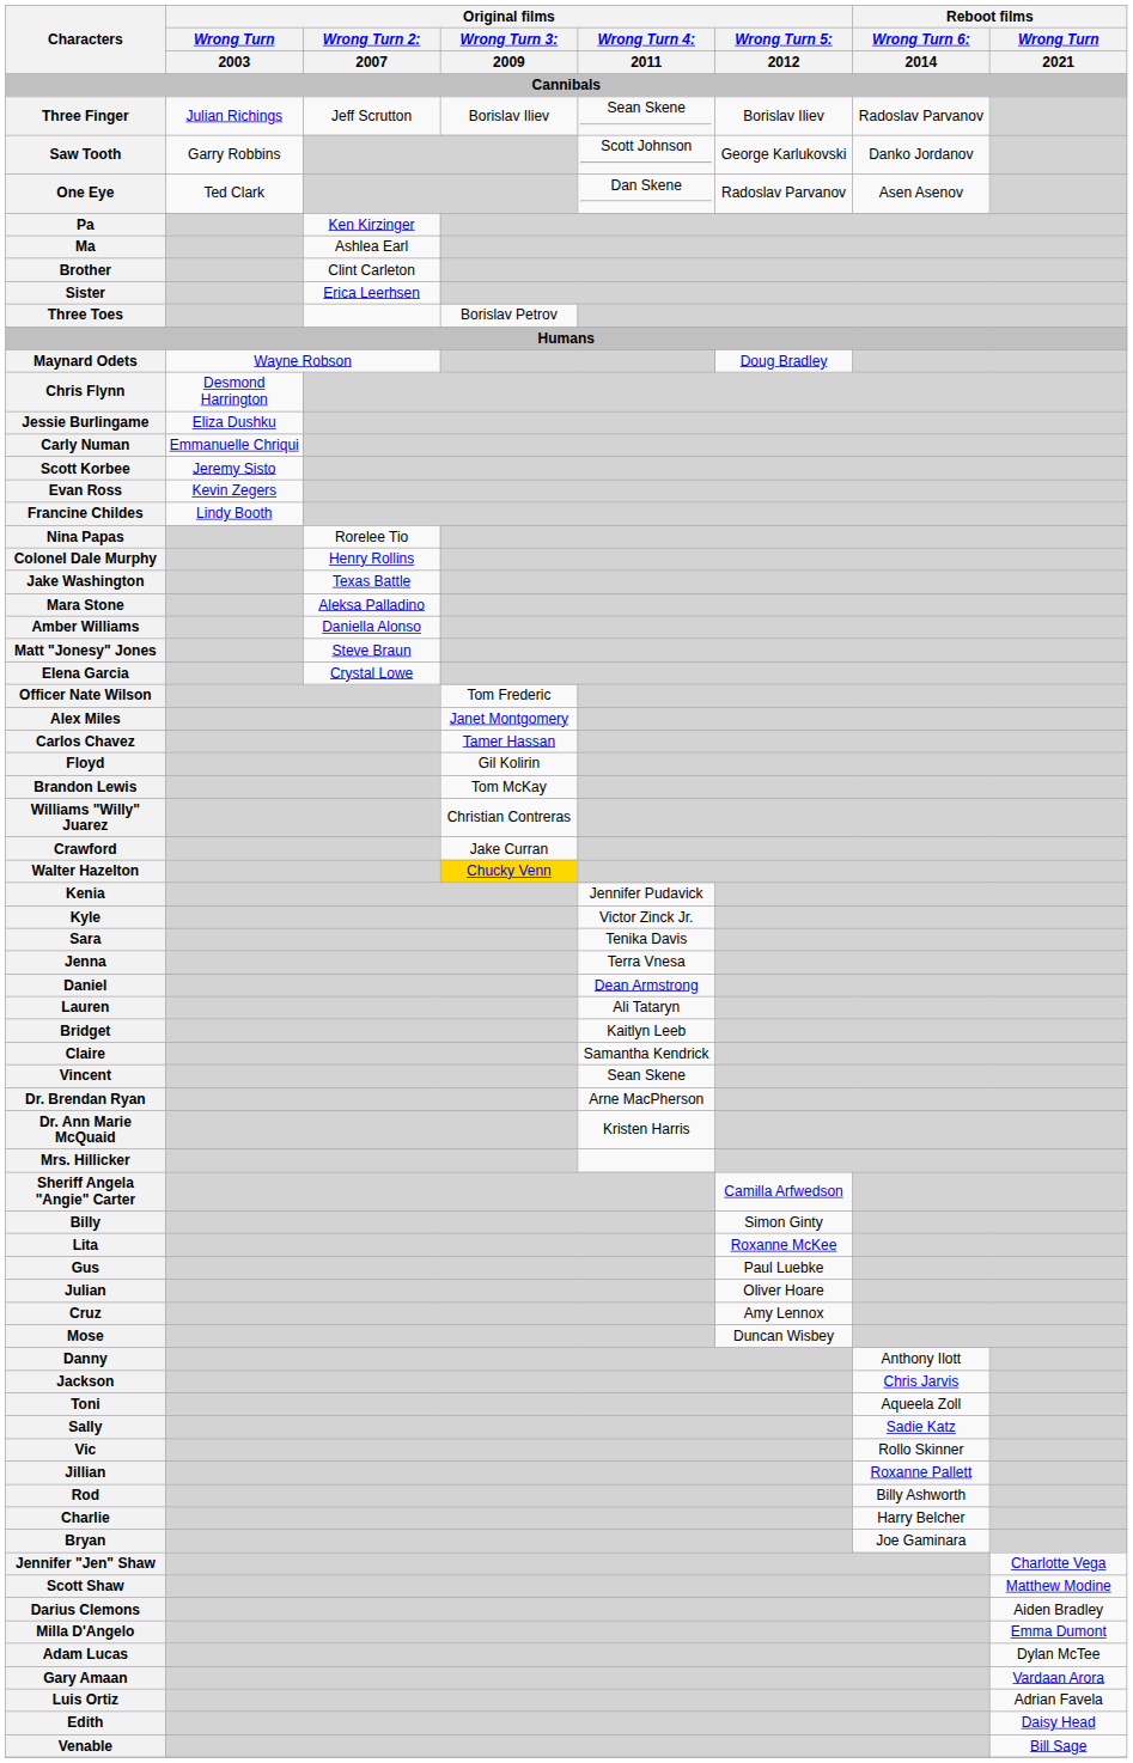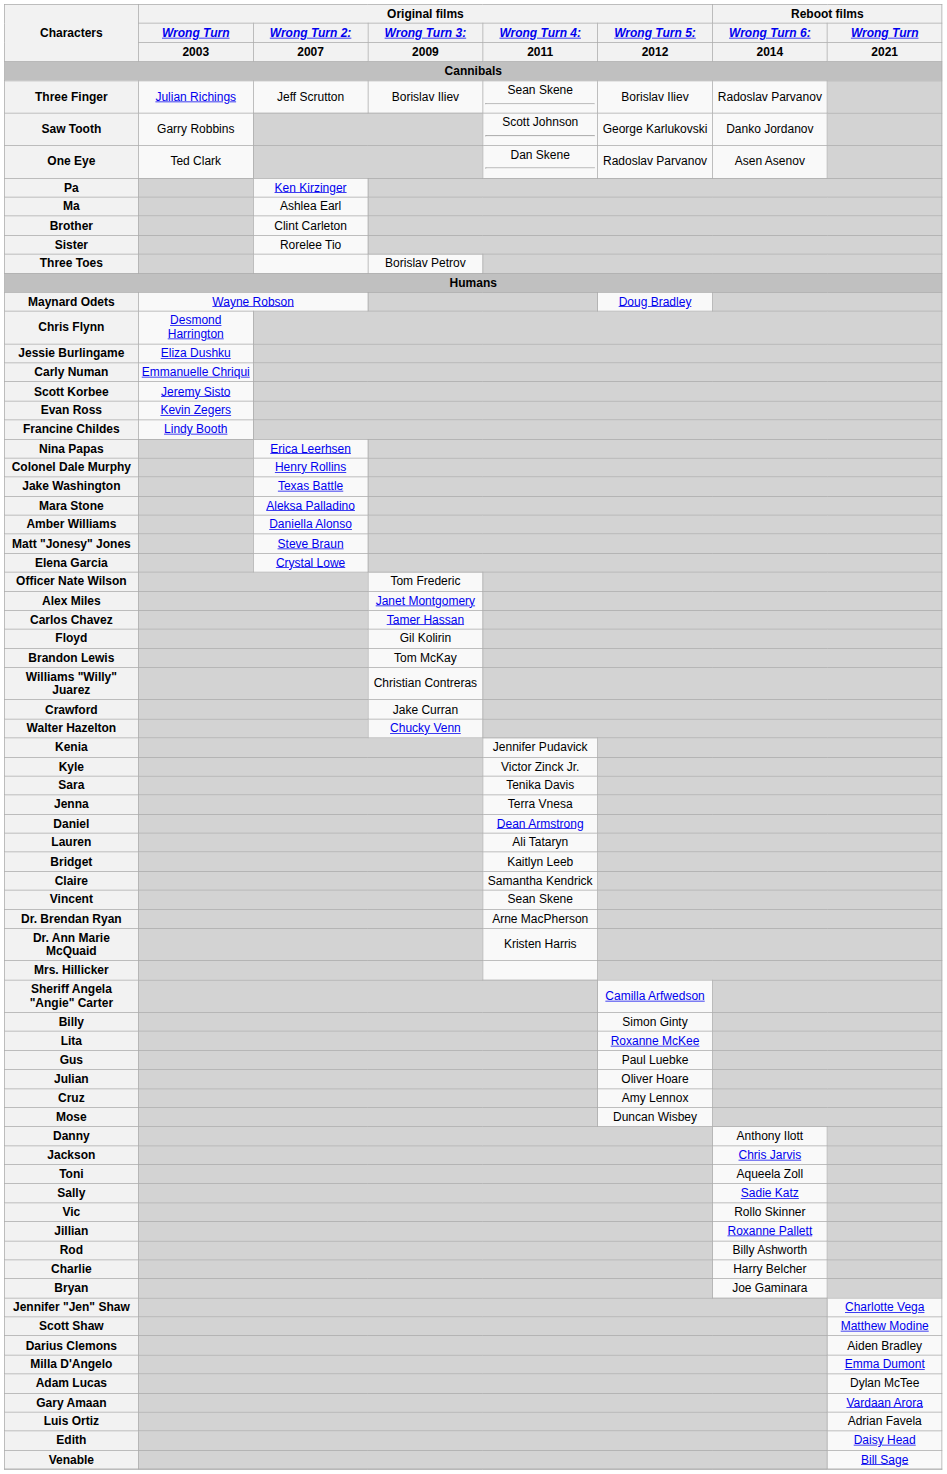Sister | column 3: Erica Leerhsen -> Rorelee Tio
Nina Papas | column 3: Rorelee Tio -> Erica Leerhsen
Walter Hazelton | column 4: gold background -> no background
